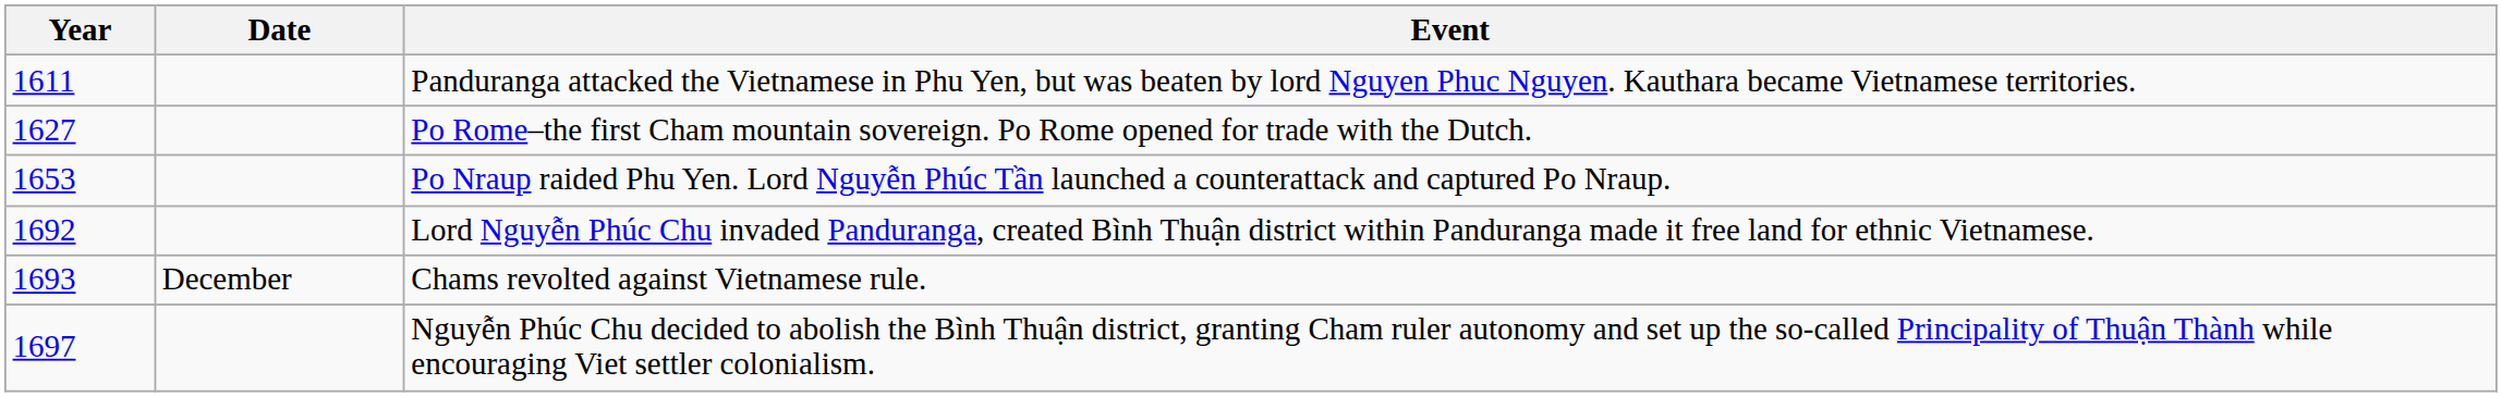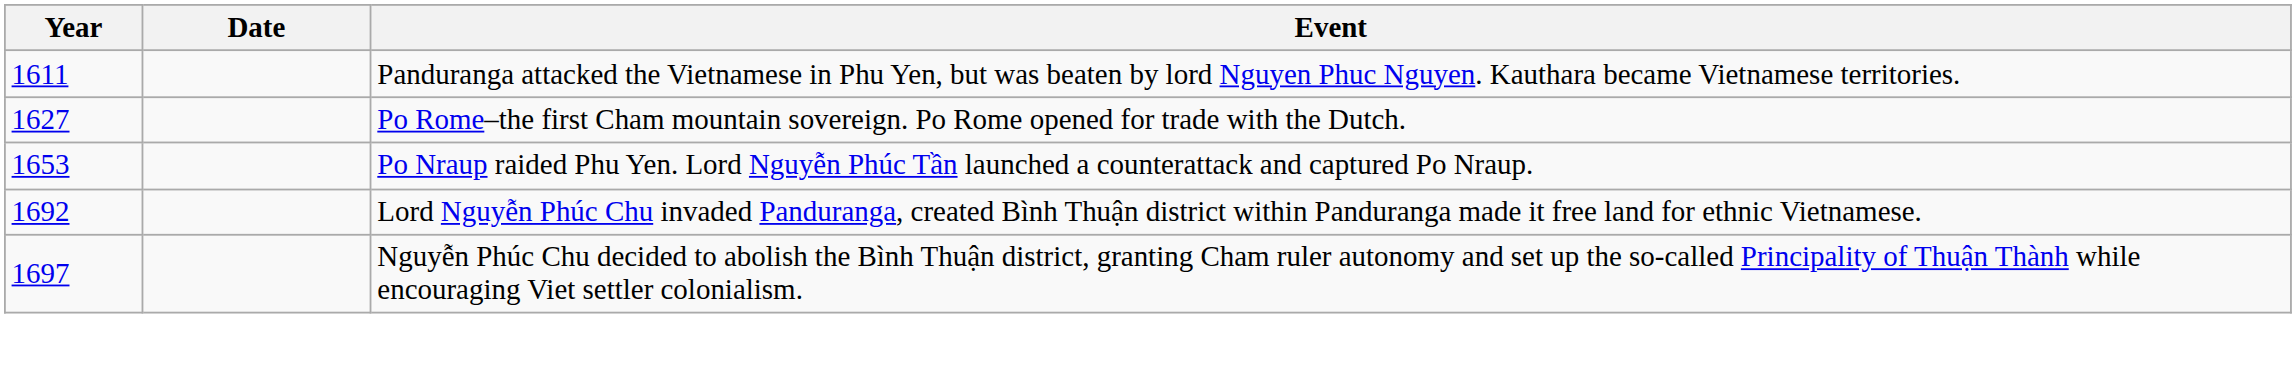- row: 1693 | December | Chams revolted against Vietnamese rule.
